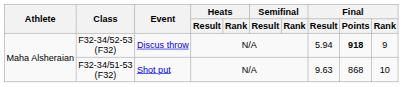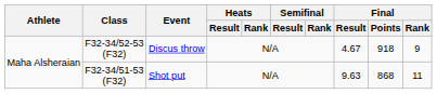F32-34/52-53 (F32) | Final / Result: 5.94 -> 4.67
F32-34/52-53 (F32) | Final / Points: bold -> normal
F32-34/51-53 (F32) | Final / Rank: 10 -> 11
